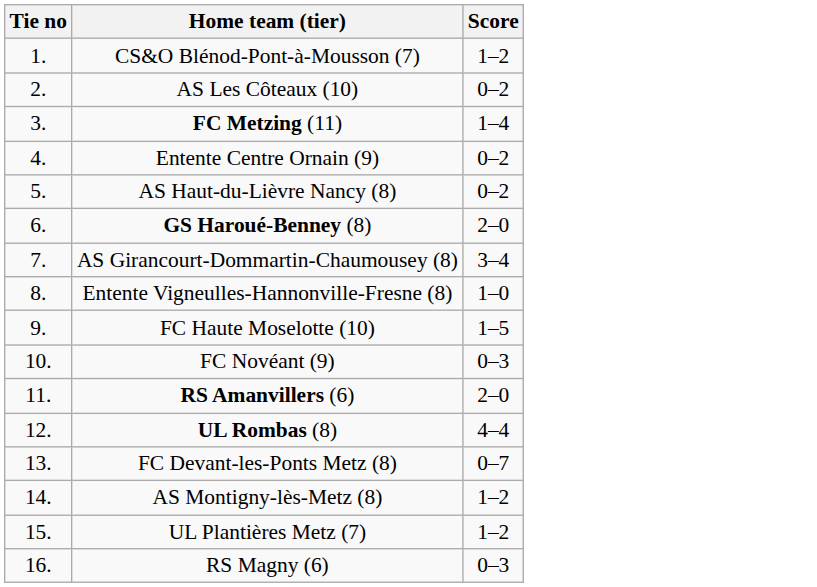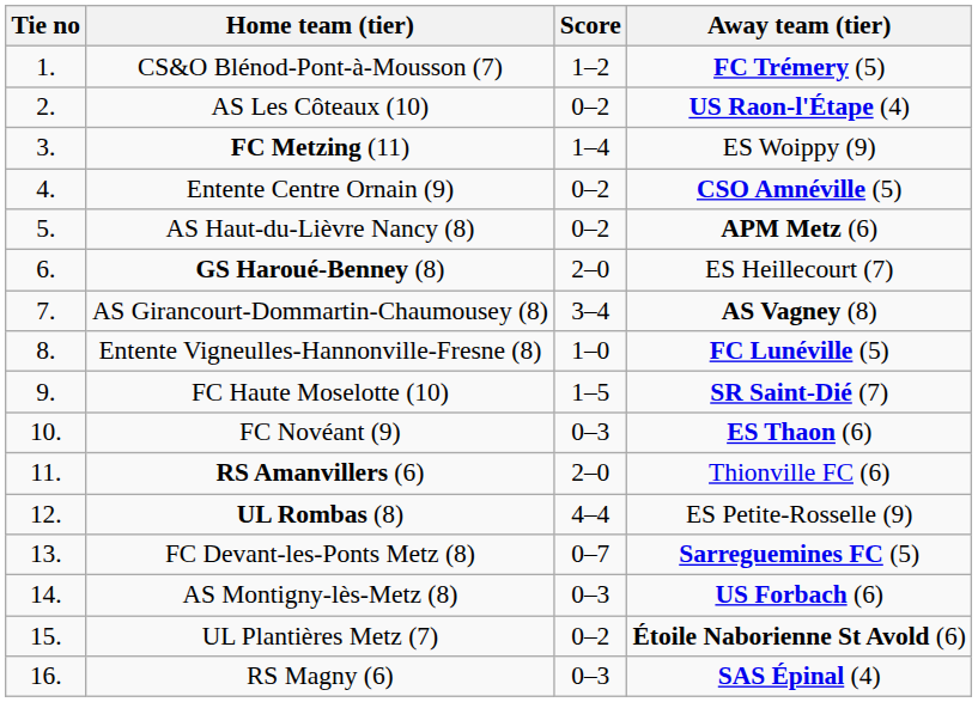+ column: Away team (tier) | FC Trémery (5) | US Raon-l'Étape (4) | ES Woippy (9) | CSO Amnéville (5) | APM Metz (6) | ES Heillecourt (7) | AS Vagney (8) | FC Lunéville (5) | SR Saint-Dié (7) | ES Thaon (6) | Thionville FC (6) | ES Petite-Rosselle (9) | Sarreguemines FC (5) | US Forbach (6) | Étoile Naborienne St Avold (6) | SAS Épinal (4)
AS Montigny-lès-Metz (8) | Score: 1–2 -> 0–3
UL Plantières Metz (7) | Score: 1–2 -> 0–2
